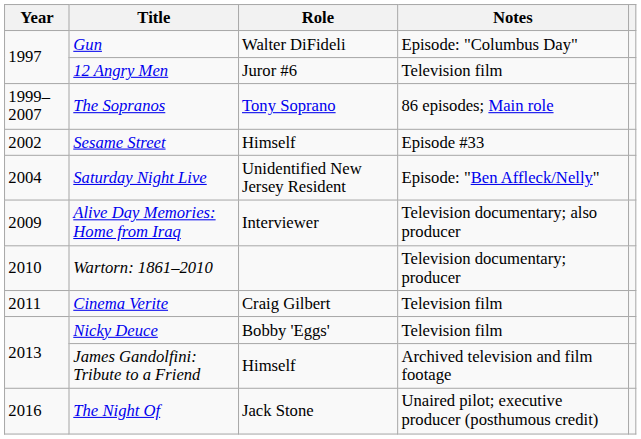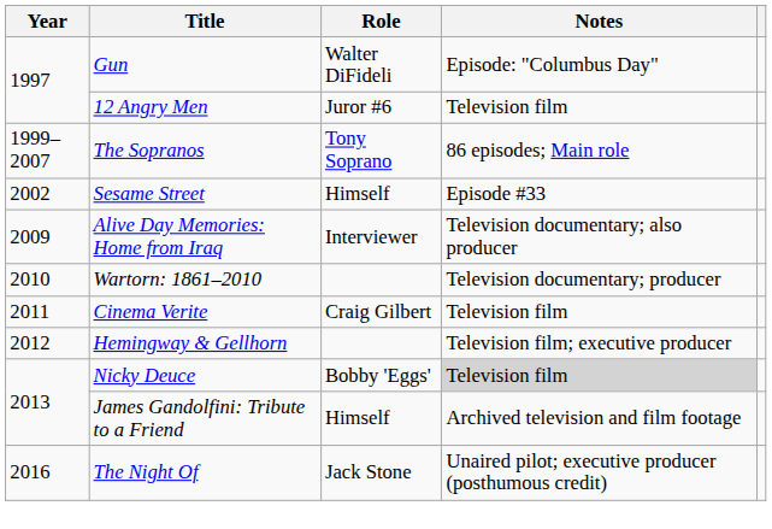- row: 2004 | Saturday Night Live | Unidentified New Jersey Resident | Episode: "Ben Affleck/Nelly"
+ row: 2012 | Hemingway & Gellhorn | Television film; executive producer
Nicky Deuce | Notes: no background -> lightgrey background
